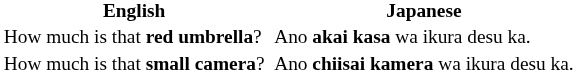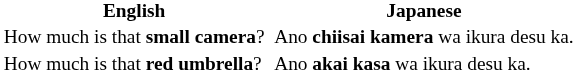rows swapped: How much is that red umbrella? <-> How much is that small camera?
